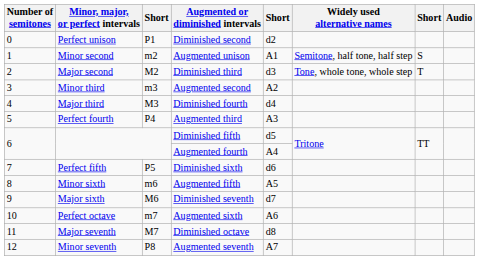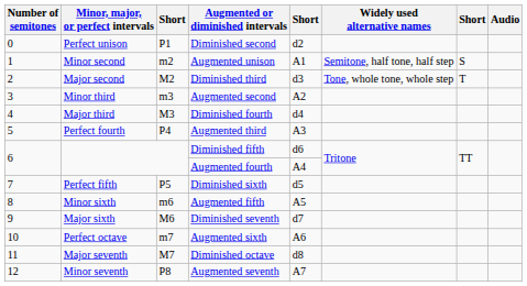Diminished fifth | column 5: d5 -> d6
Diminished sixth | column 5: d6 -> d5
